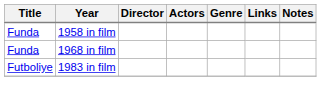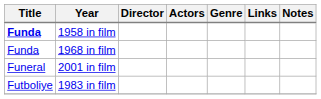1958 in film | Title: normal -> bold
+ row: Funeral | 2001 in film
